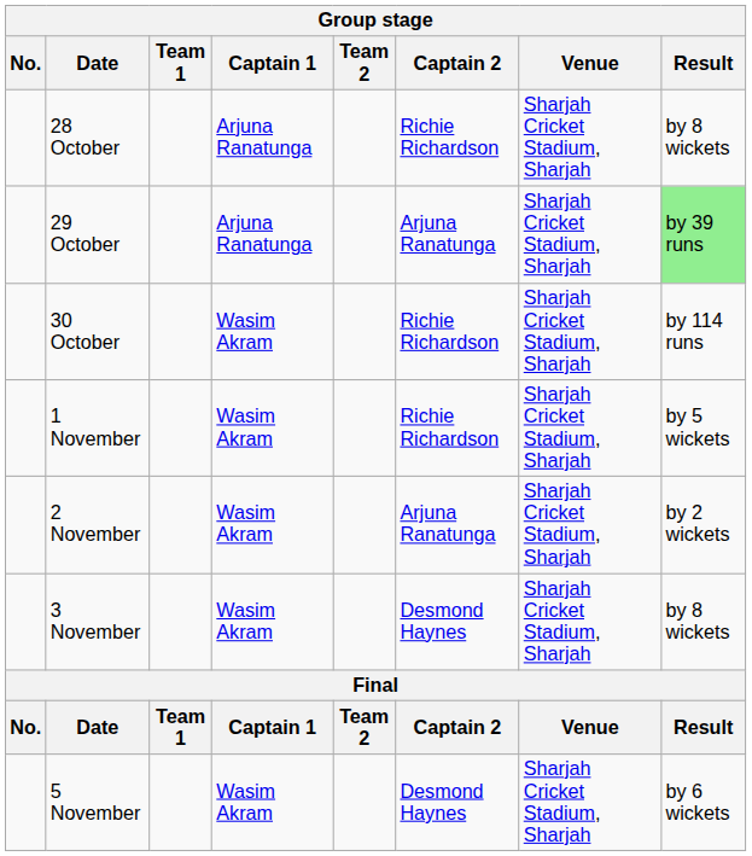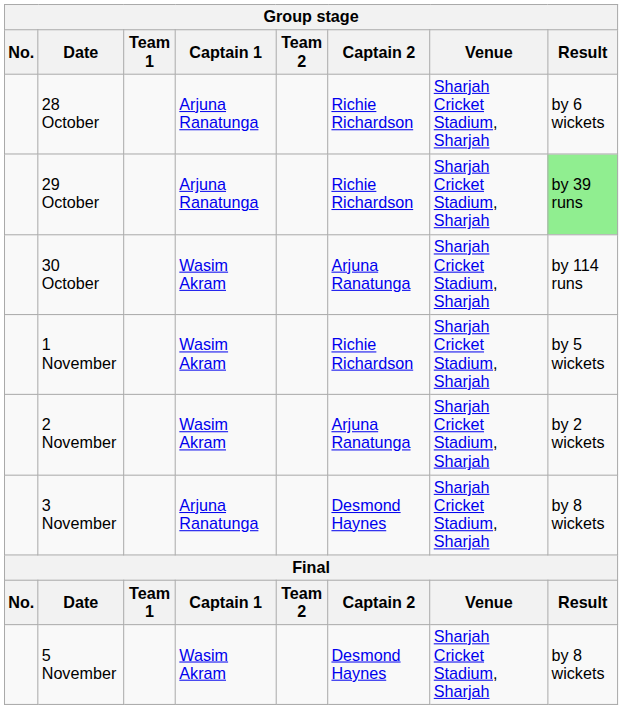28 October | Result: by 8 wickets -> by 6 wickets
29 October | Captain 2: Arjuna Ranatunga -> Richie Richardson
30 October | Captain 2: Richie Richardson -> Arjuna Ranatunga
3 November | Captain 1: Wasim Akram -> Arjuna Ranatunga
5 November | Result: by 6 wickets -> by 8 wickets
